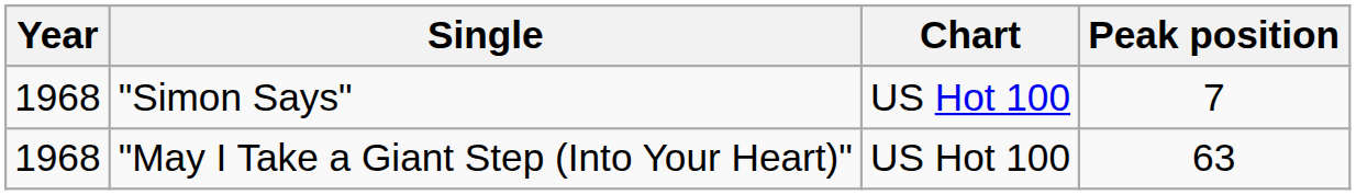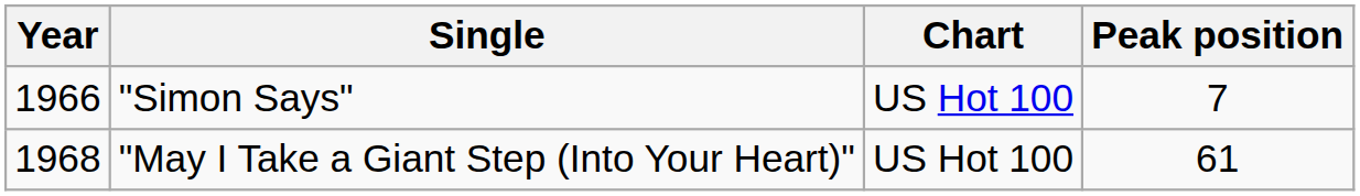"Simon Says" | Year: 1968 -> 1966
"May I Take a Giant Step (Into Your Heart)" | Peak position: 63 -> 61
